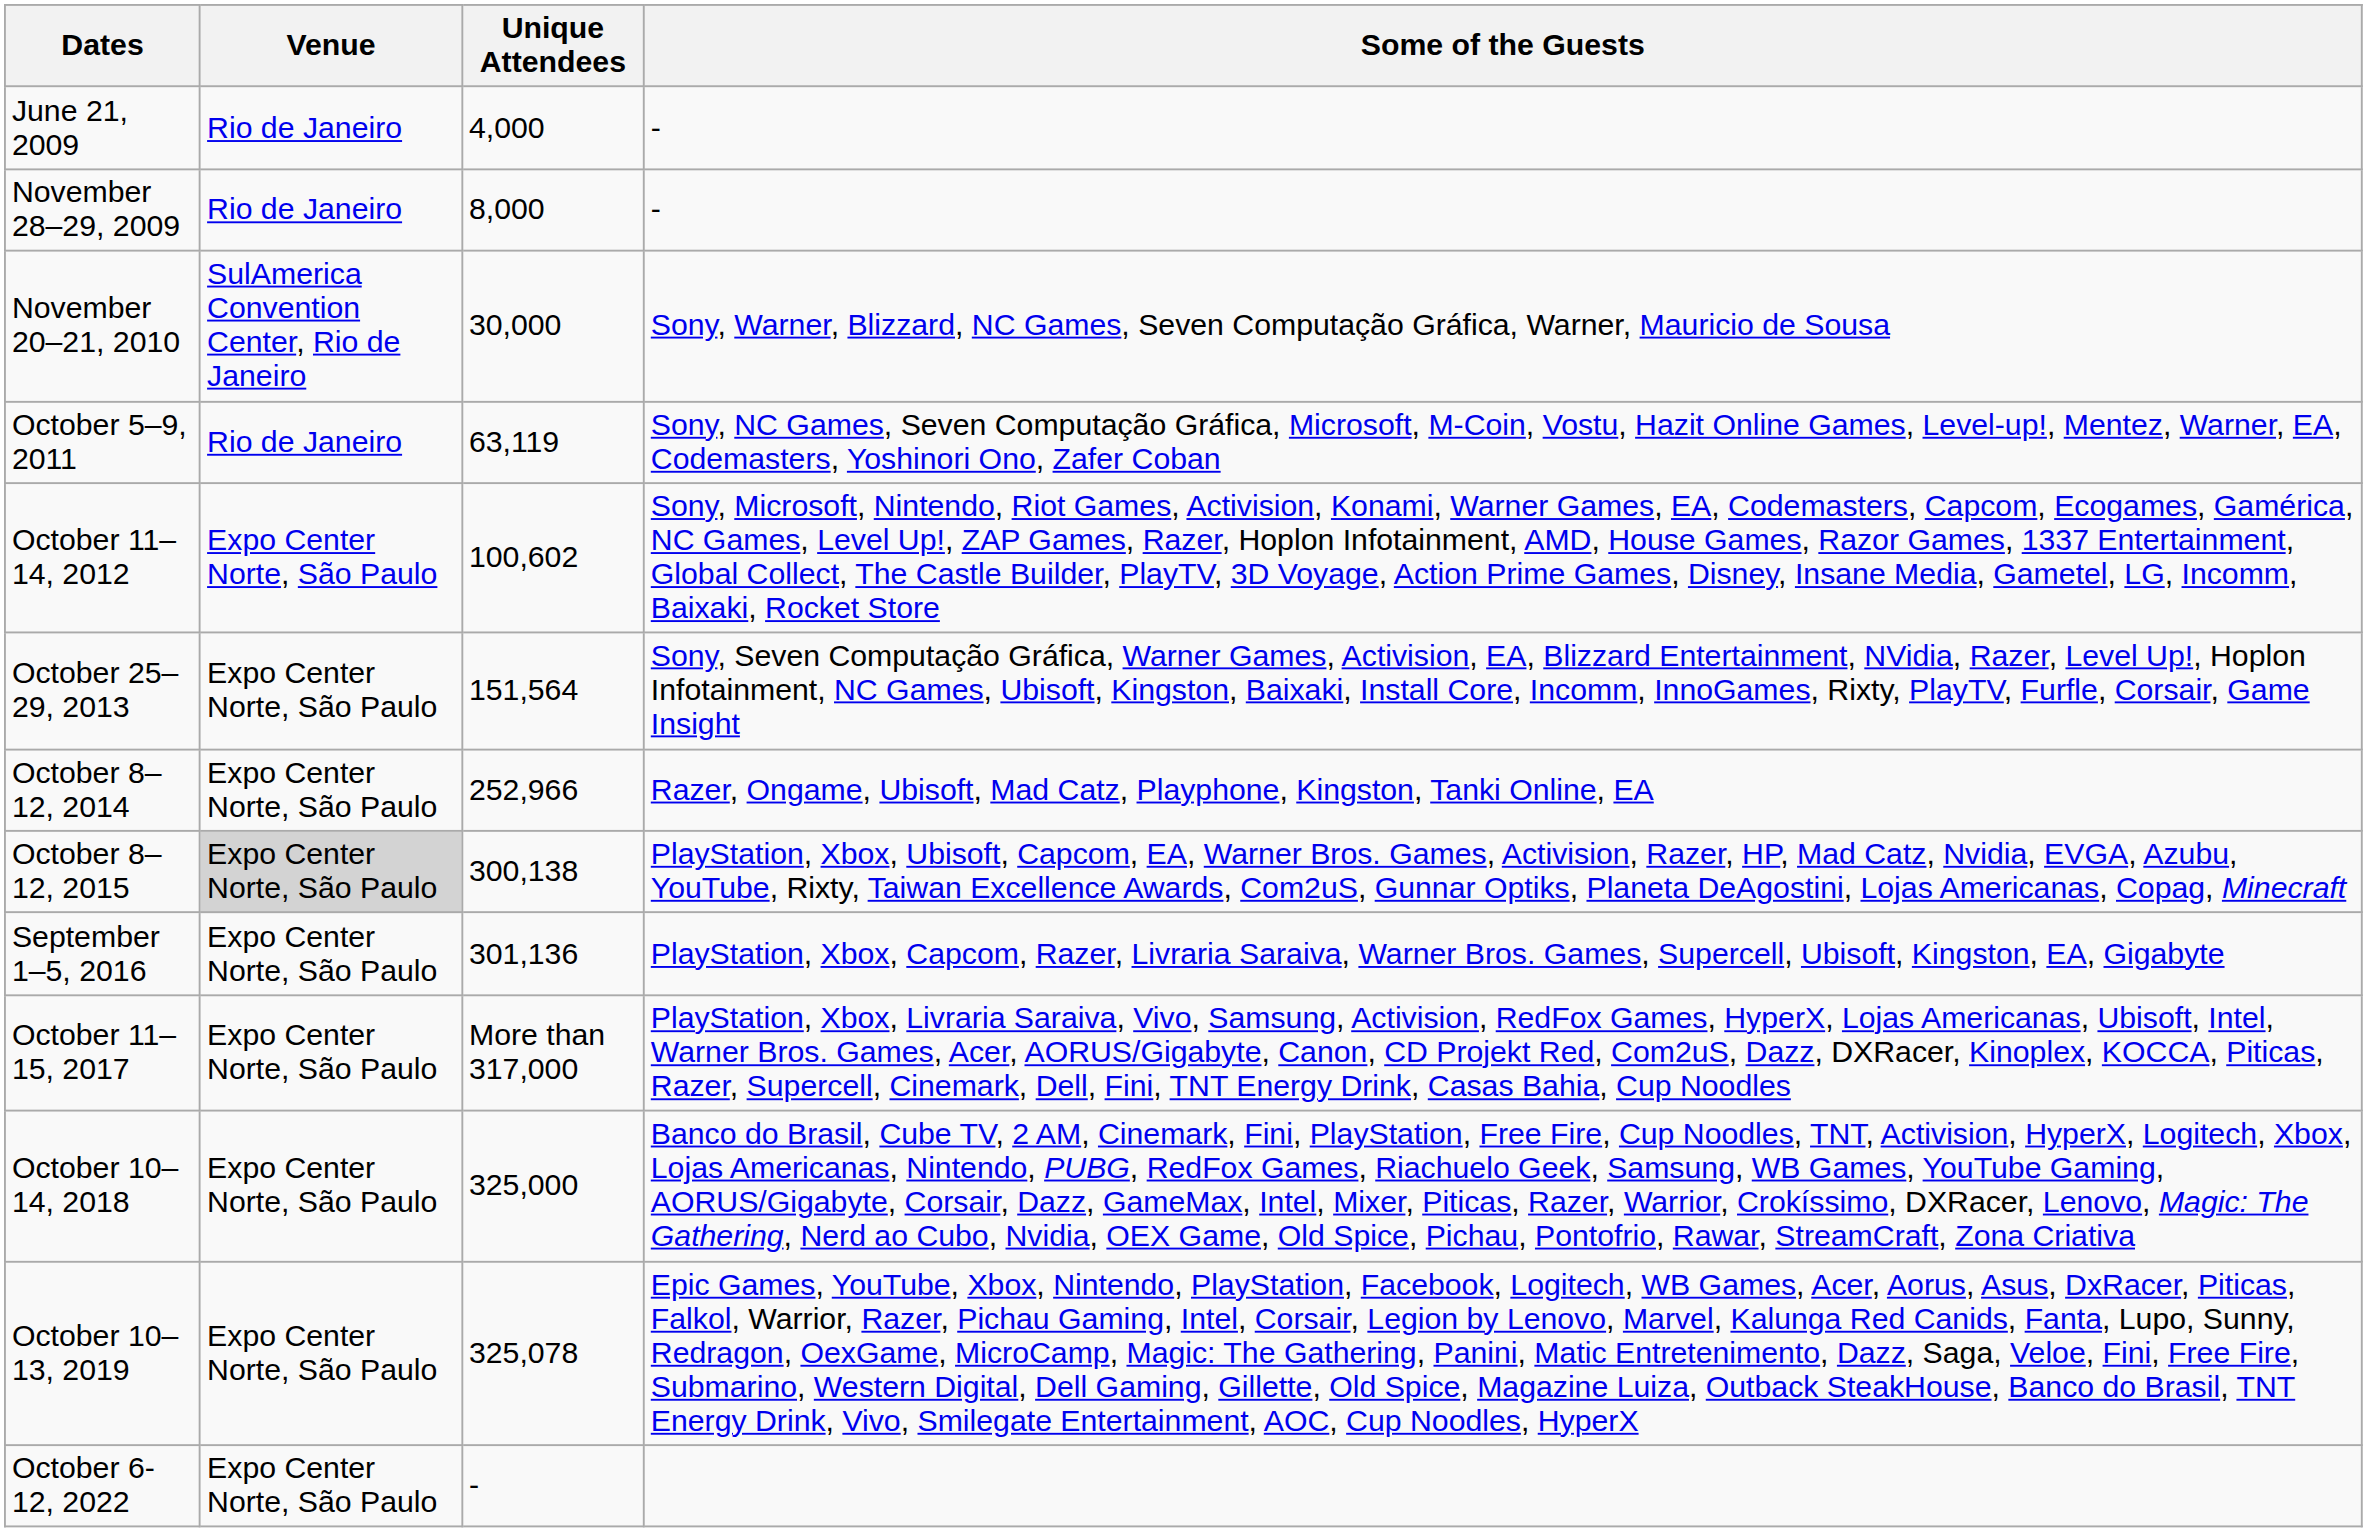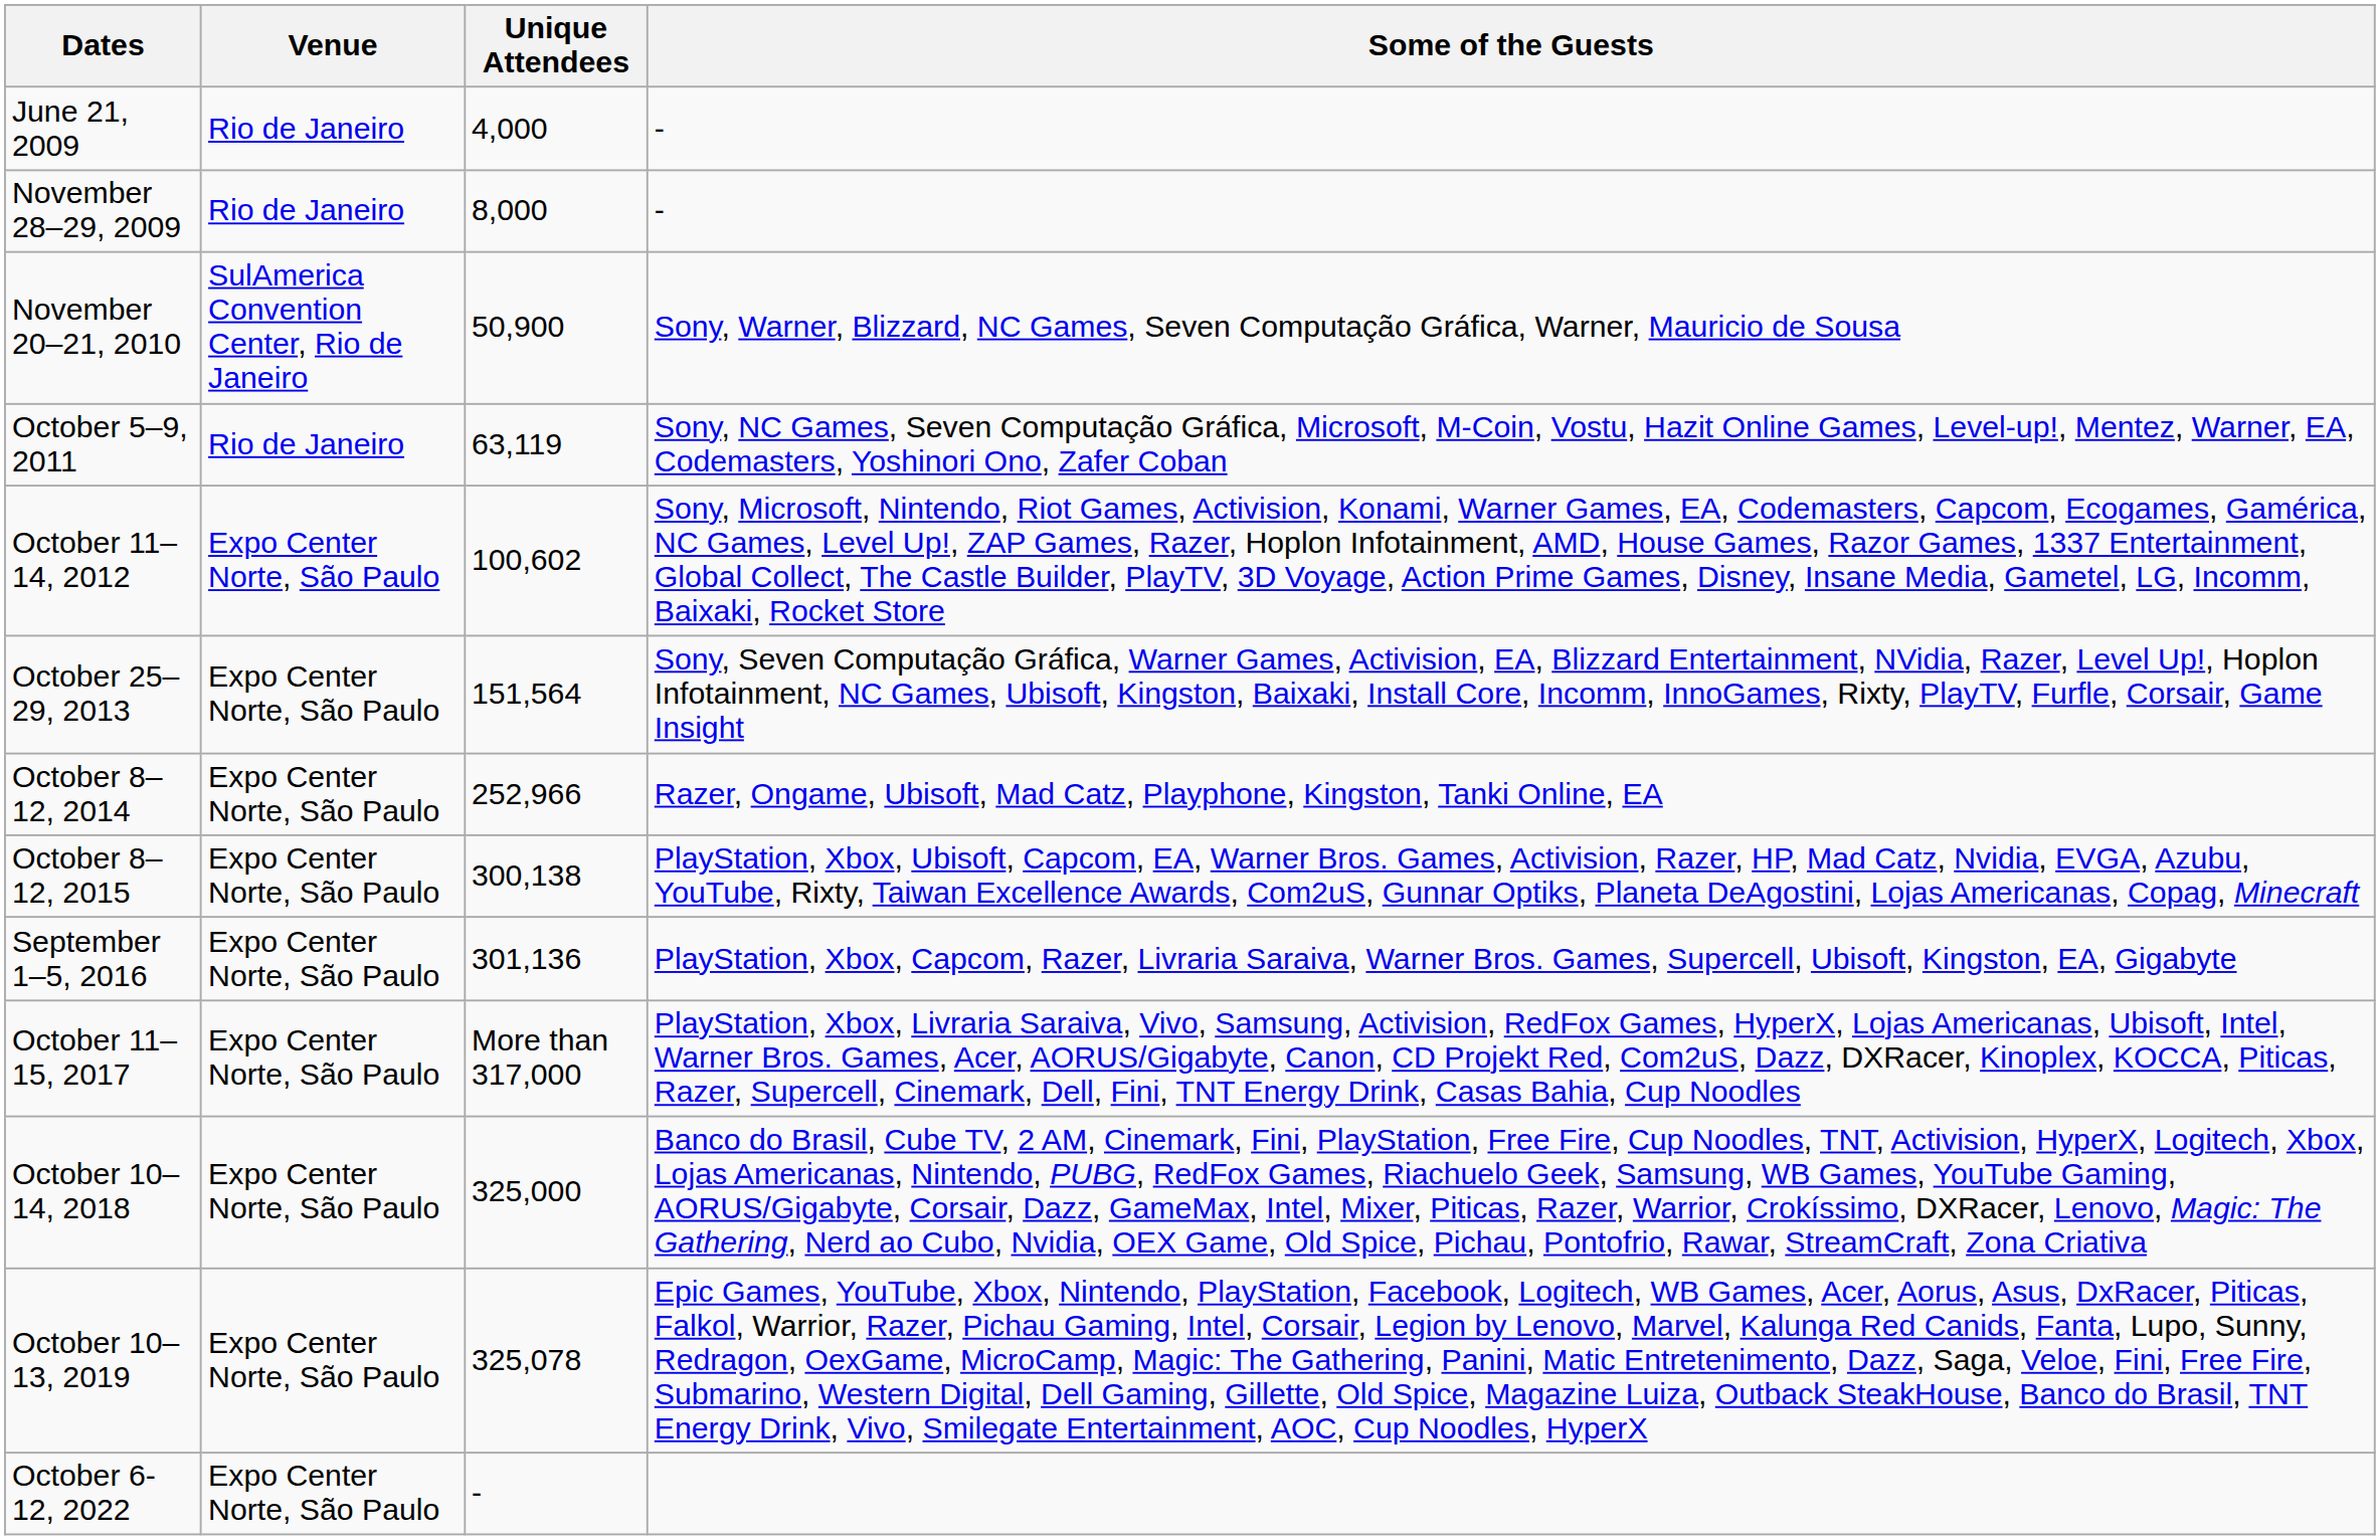November 20–21, 2010 | Unique Attendees: 30,000 -> 50,900
October 8–12, 2015 | Venue: lightgrey background -> no background
